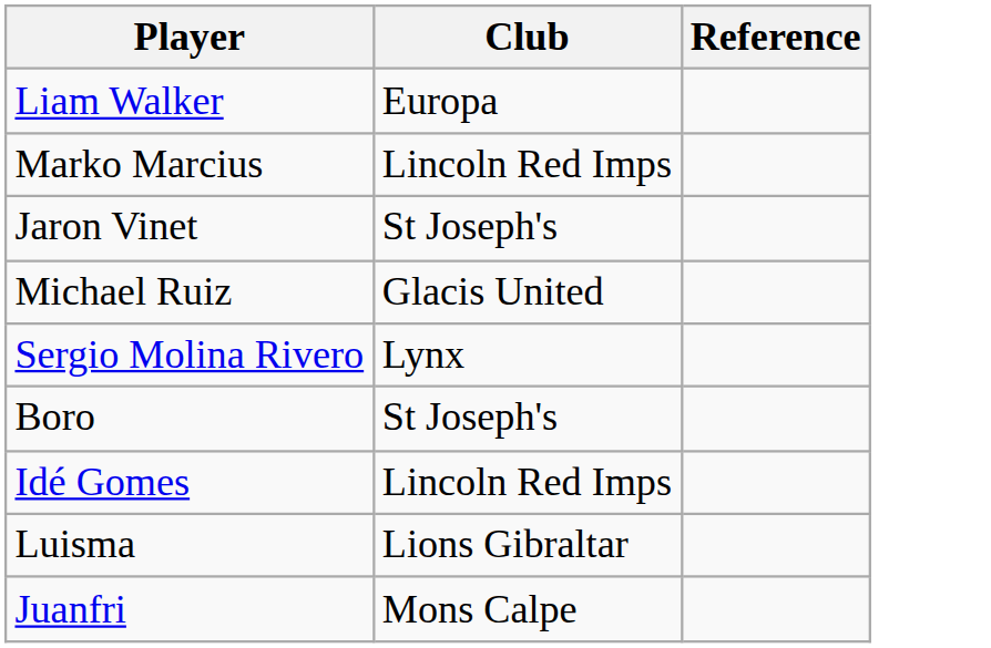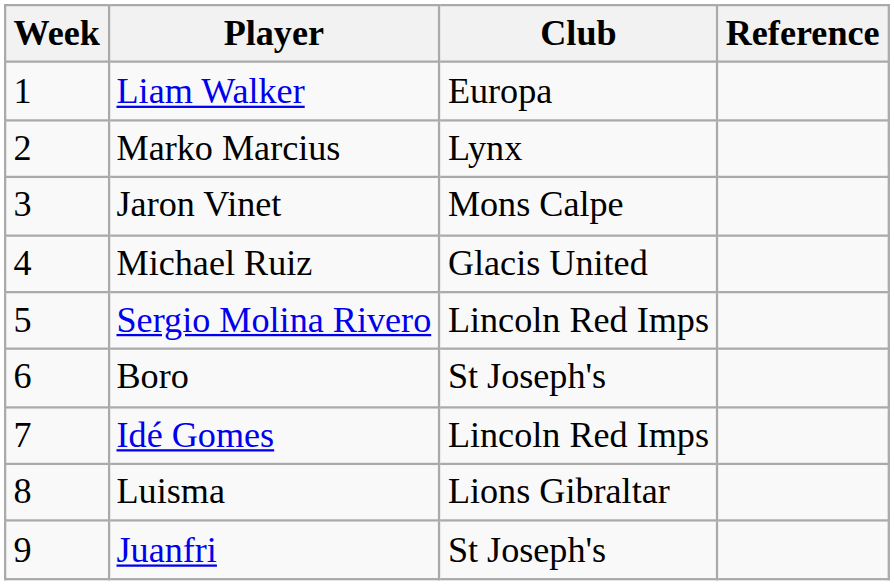+ column: Week | 1 | 2 | 3 | 4 | 5 | 6 | 7 | 8 | 9
Marko Marcius | Club: Lincoln Red Imps -> Lynx
Jaron Vinet | Club: St Joseph's -> Mons Calpe
Sergio Molina Rivero | Club: Lynx -> Lincoln Red Imps
Juanfri | Club: Mons Calpe -> St Joseph's
